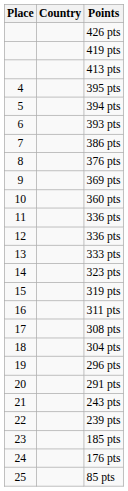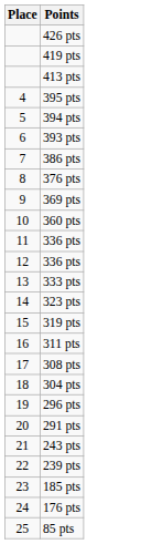- column: Country
